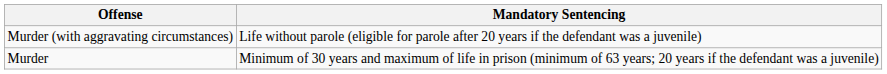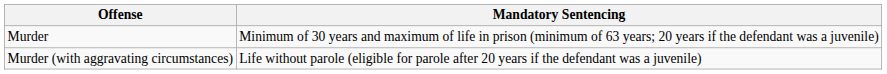rows swapped: Murder <-> Murder (with aggravating circumstances)
